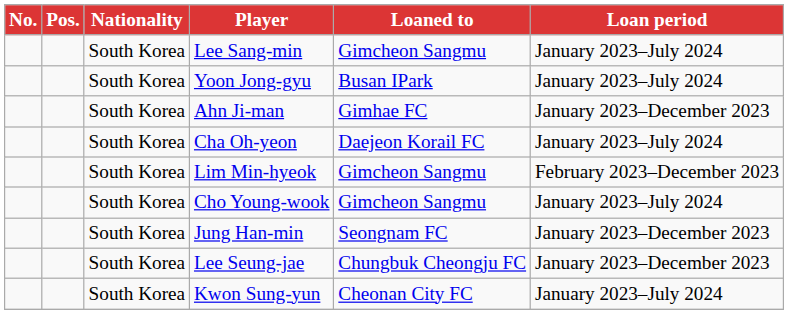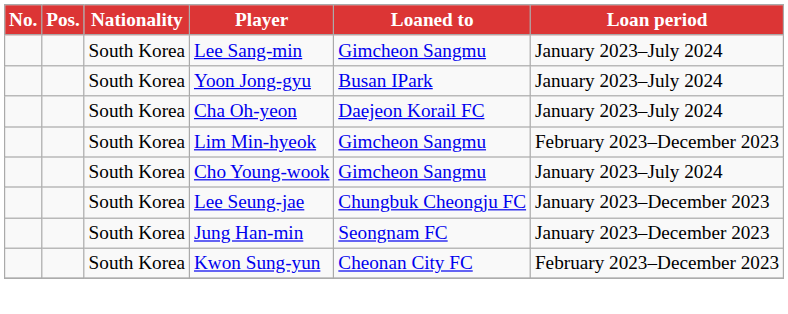- row: South Korea | Ahn Ji-man | Gimhae FC | January 2023–December 2023
rows swapped: Jung Han-min <-> Lee Seung-jae
Kwon Sung-yun | Loan period: January 2023–July 2024 -> February 2023–December 2023
